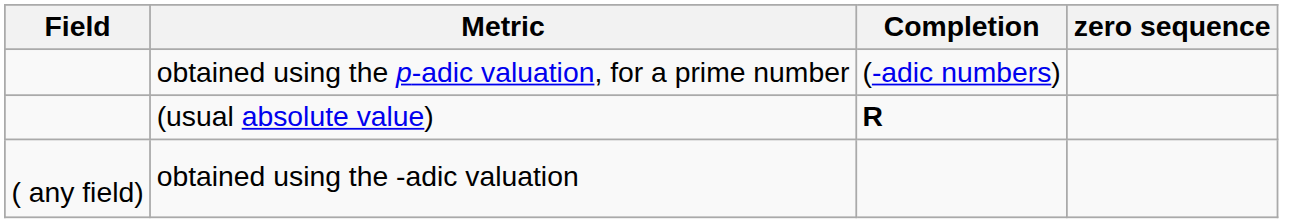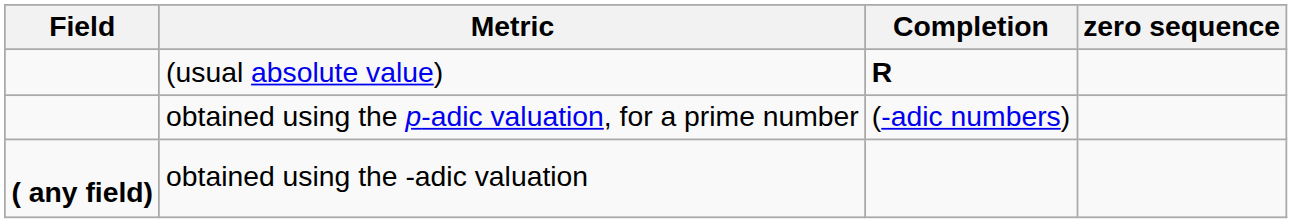rows swapped: (usual absolute value) <-> obtained using the p-adic valuation, for a prime number
obtained using the -adic valuation | Field: normal -> bold
